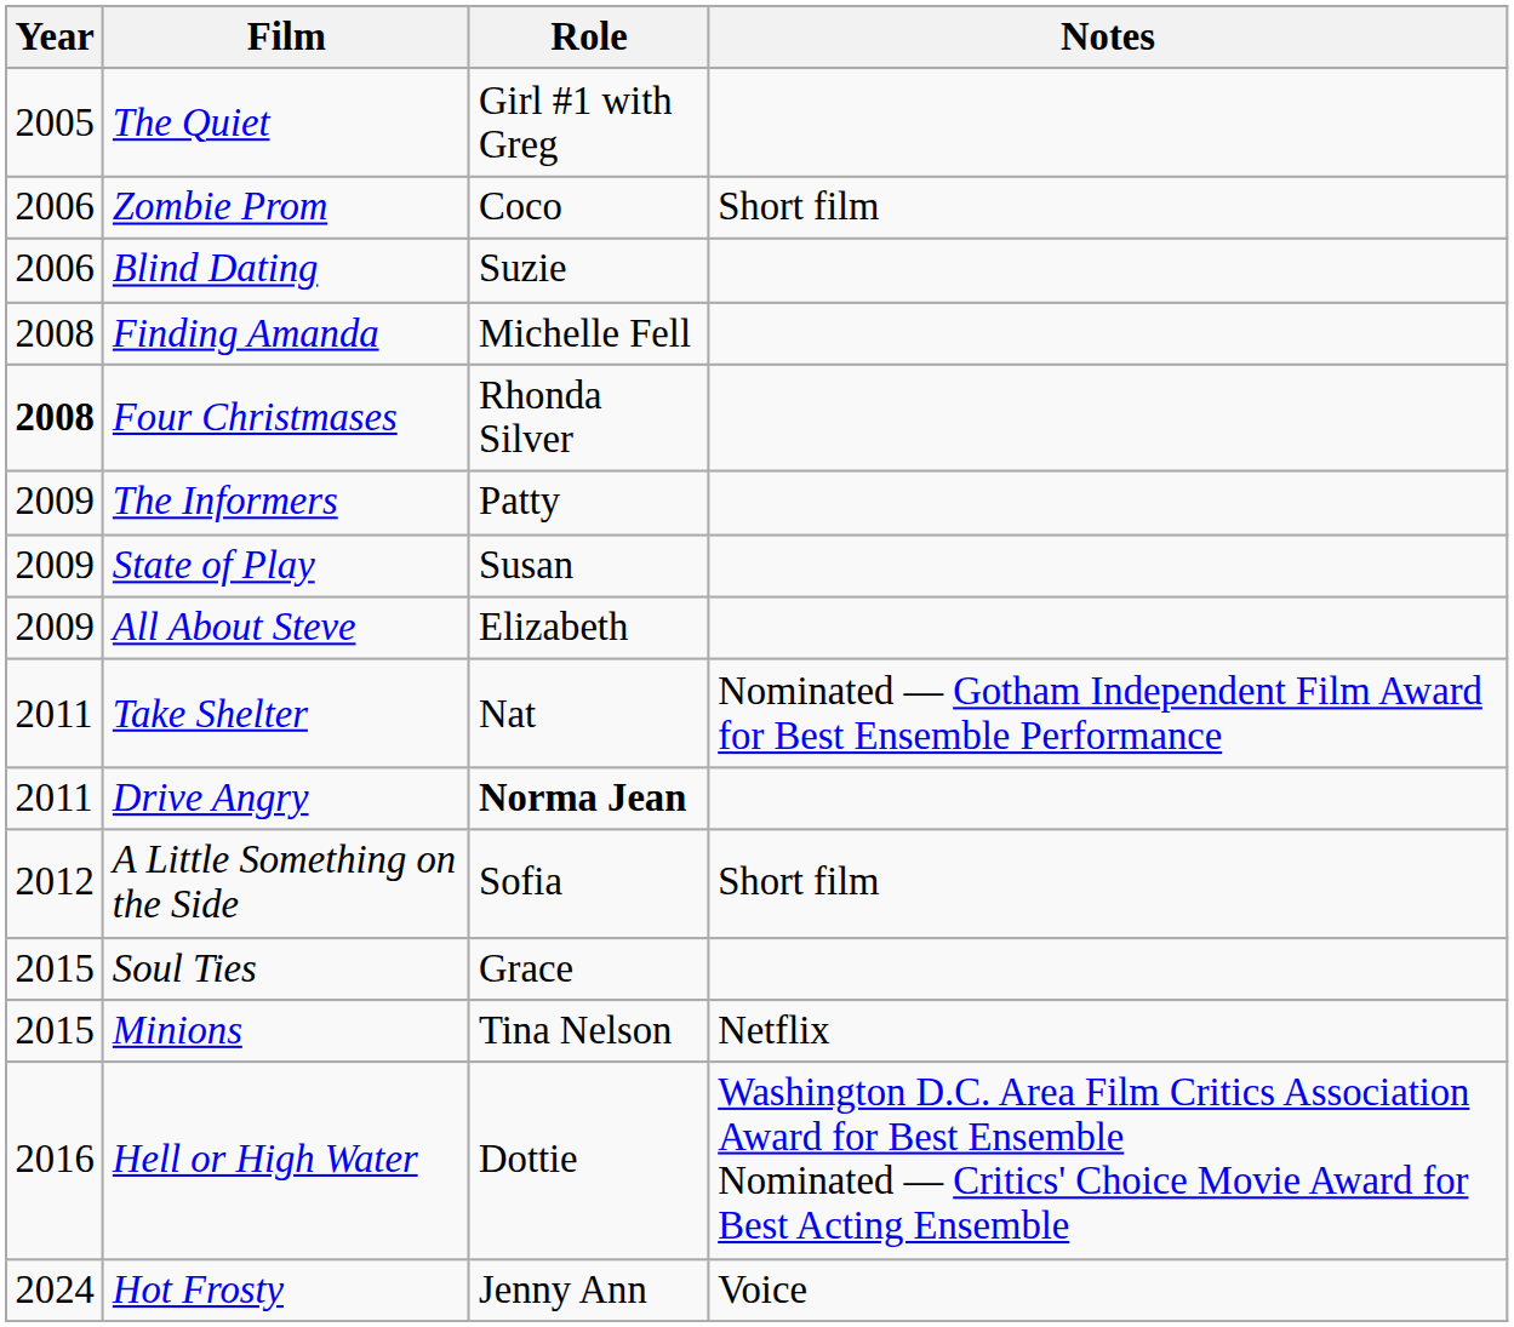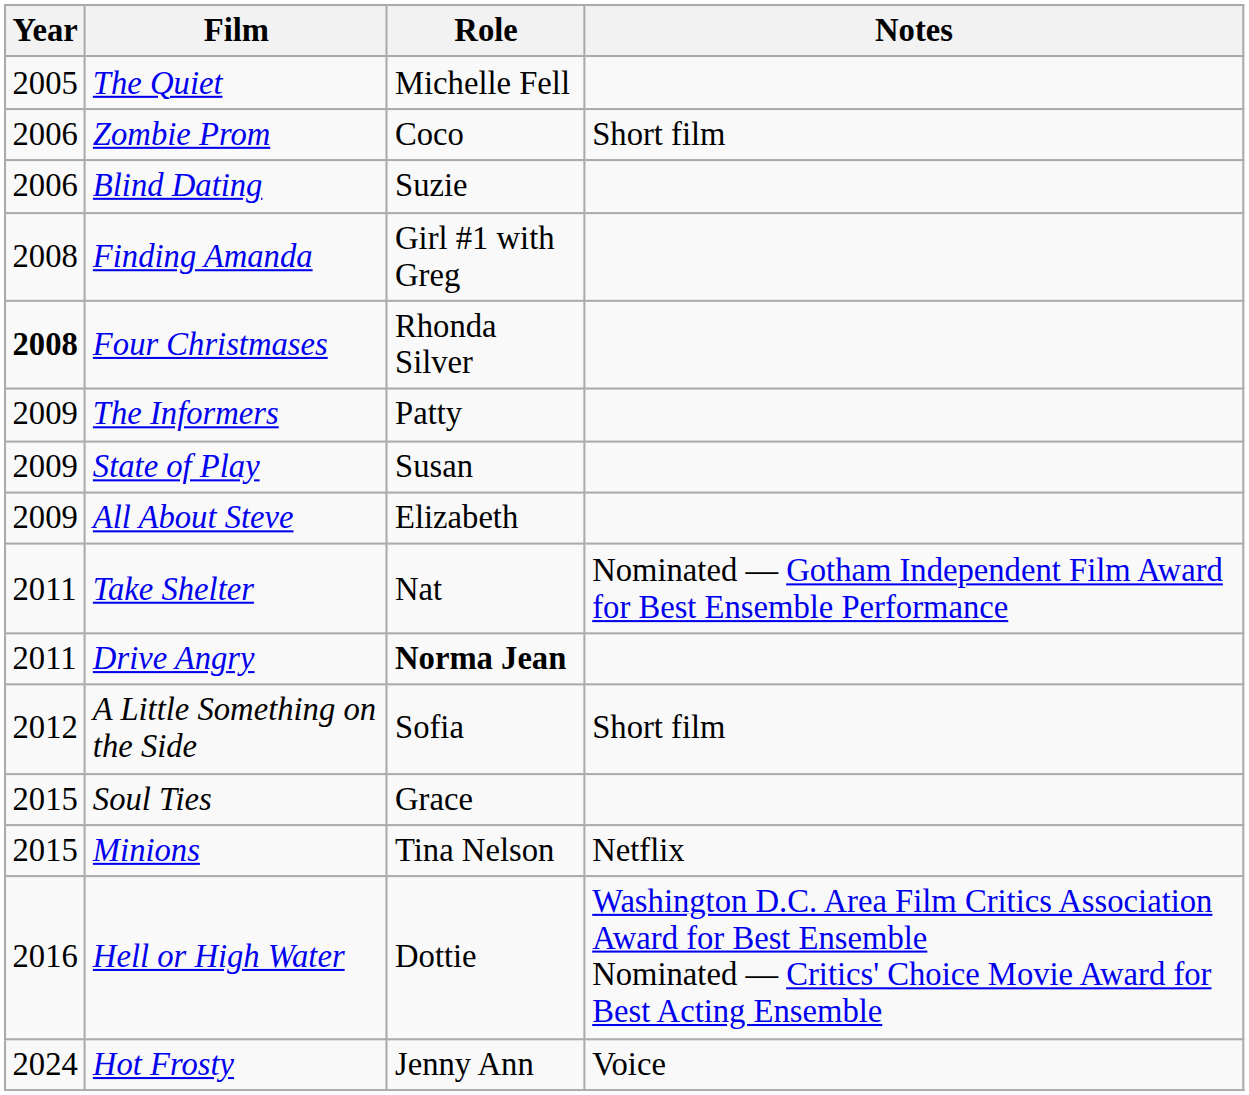The Quiet | Role: Girl #1 with Greg -> Michelle Fell
Finding Amanda | Role: Michelle Fell -> Girl #1 with Greg
